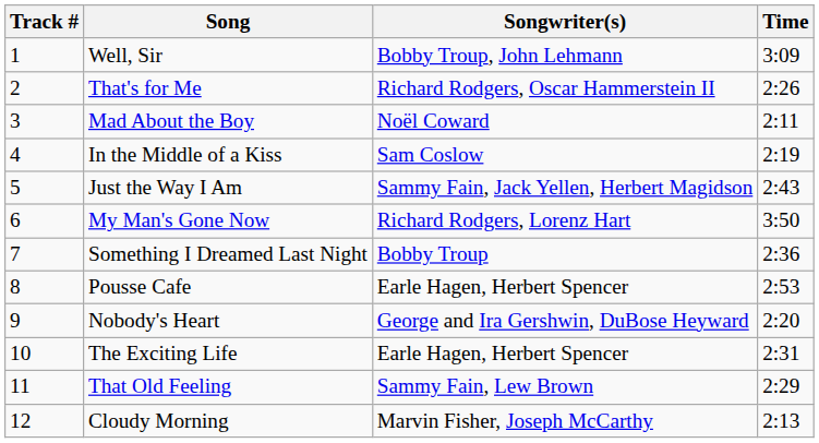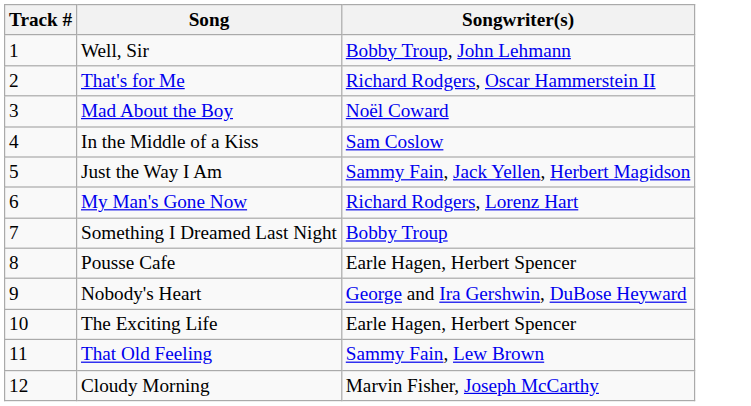- column: Time | 3:09 | 2:26 | 2:11 | 2:19 | 2:43 | 3:50 | 2:36 | 2:53 | 2:20 | 2:31 | 2:29 | 2:13
